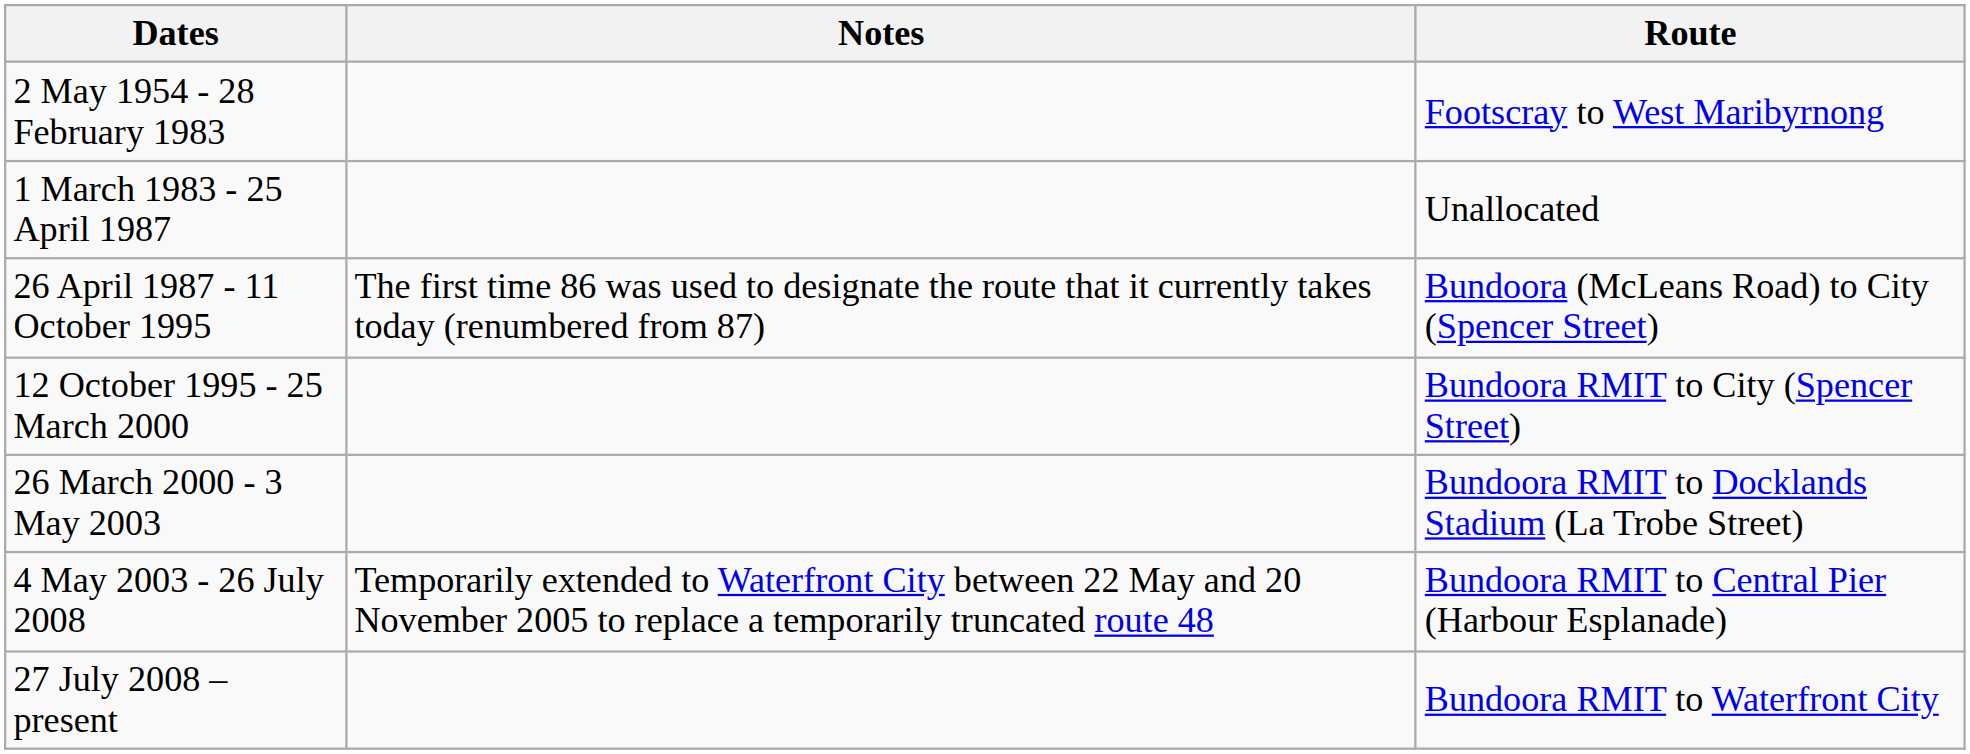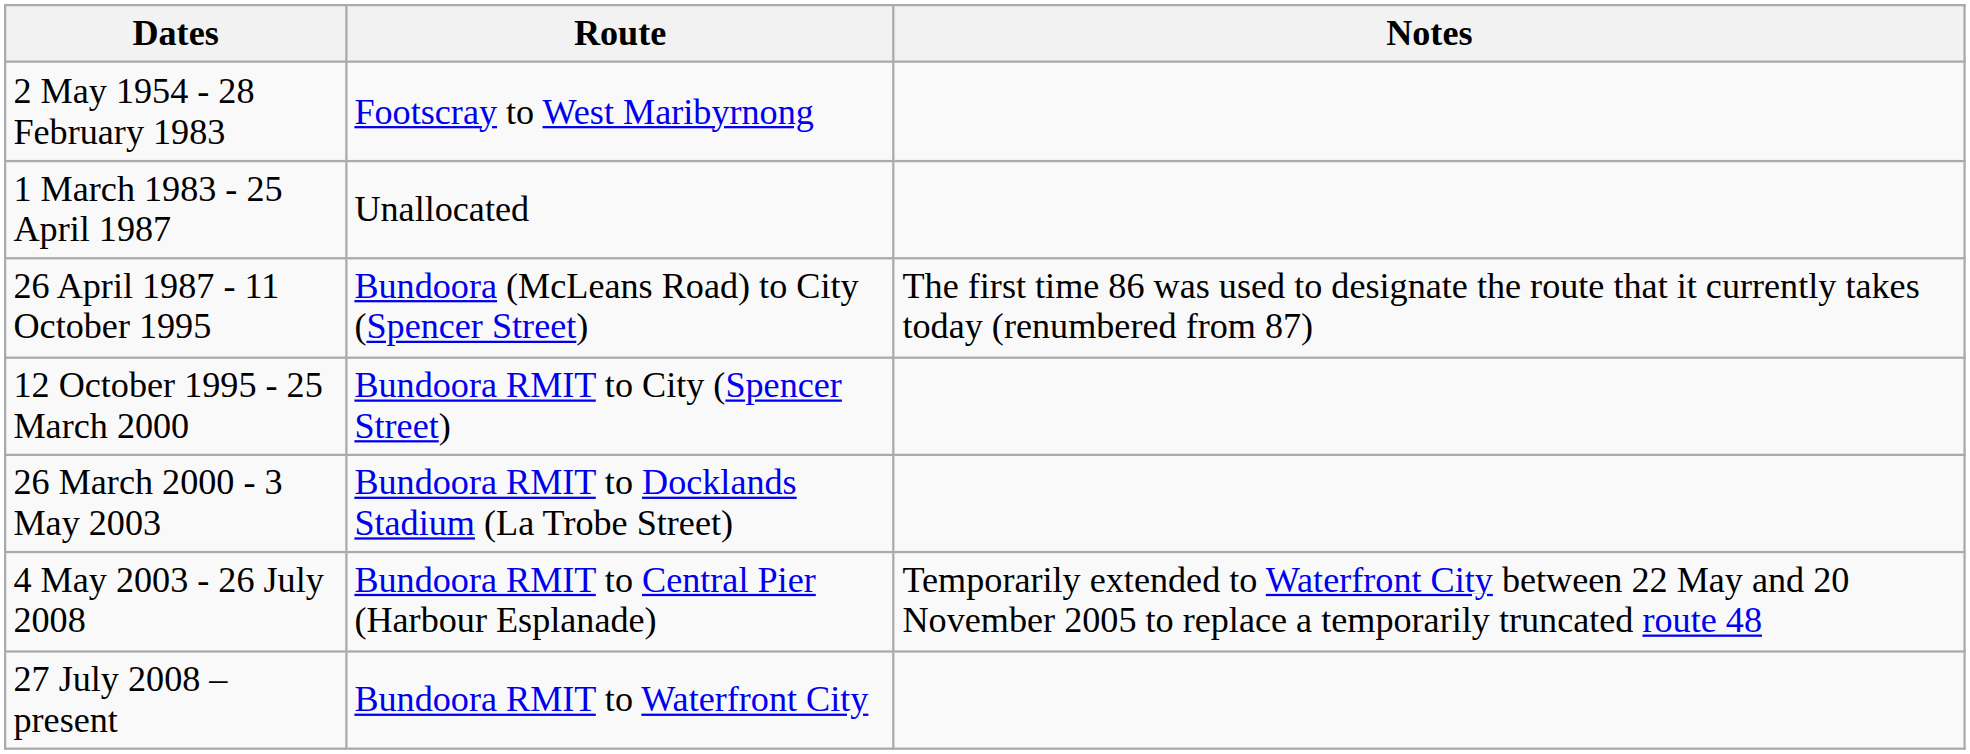columns swapped: Route <-> Notes
